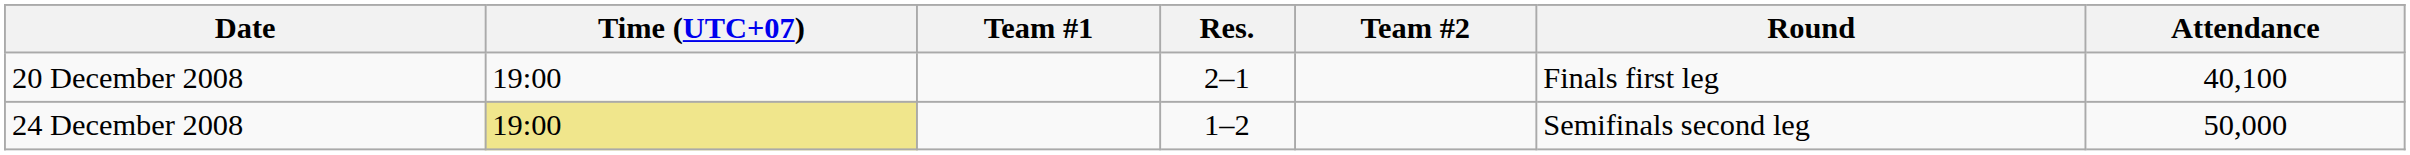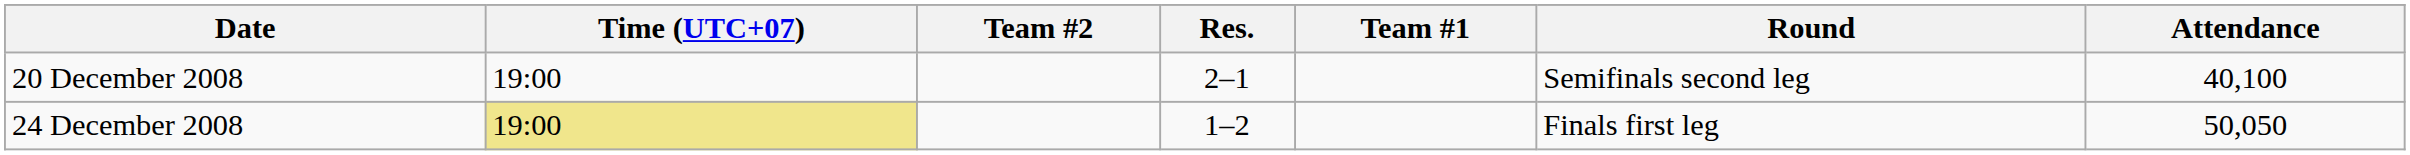columns swapped: Team #1 <-> Team #2
20 December 2008 | Round: Finals first leg -> Semifinals second leg
24 December 2008 | Round: Semifinals second leg -> Finals first leg
24 December 2008 | Attendance: 50,000 -> 50,050
